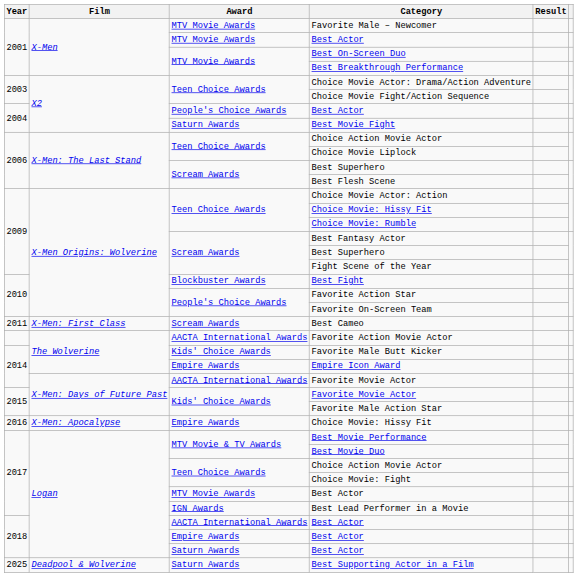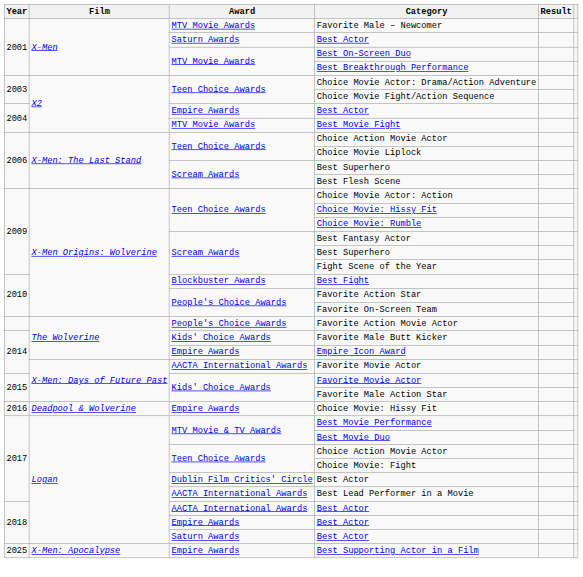2001 / Best Actor | Award: MTV Movie Awards -> Saturn Awards
2004 / Best Actor | Award: People's Choice Awards -> Empire Awards
Best Movie Fight | Award: Saturn Awards -> MTV Movie Awards
- row: 2011 | X-Men: First Class | Scream Awards | Best Cameo
Favorite Action Movie Actor | Award: AACTA International Awards -> People's Choice Awards
2016 / Choice Movie: Hissy Fit | Film: X-Men: Apocalypse -> Deadpool & Wolverine
2017 / Best Actor | Award: MTV Movie Awards -> Dublin Film Critics' Circle
Best Lead Performer in a Movie | Award: IGN Awards -> AACTA International Awards
Best Supporting Actor in a Film | Film: Deadpool & Wolverine -> X-Men: Apocalypse
Best Supporting Actor in a Film | Award: Saturn Awards -> Empire Awards
